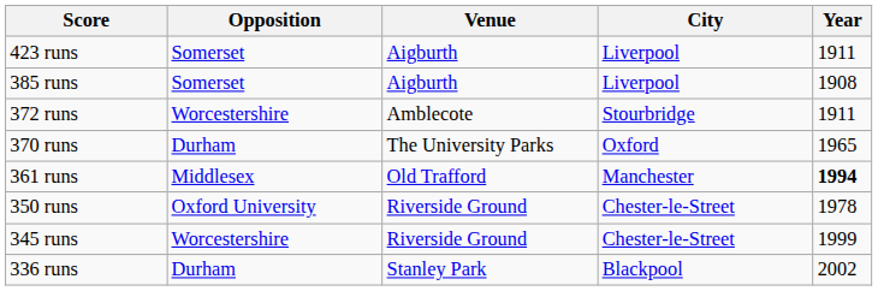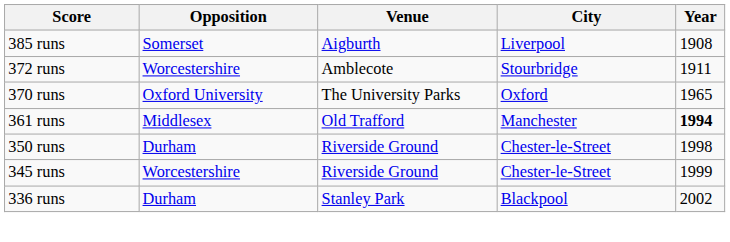- row: 423 runs | Somerset | Aigburth | Liverpool | 1911
370 runs | Opposition: Durham -> Oxford University
350 runs | Opposition: Oxford University -> Durham
350 runs | Year: 1978 -> 1998
